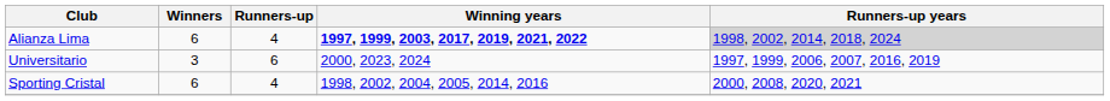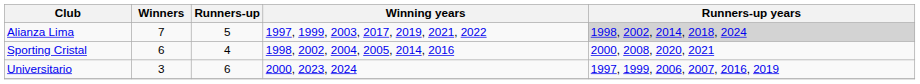Alianza Lima | Winners: 6 -> 7
Alianza Lima | Runners-up: 4 -> 5
Alianza Lima | Winning years: bold -> normal
rows swapped: Sporting Cristal <-> Universitario
